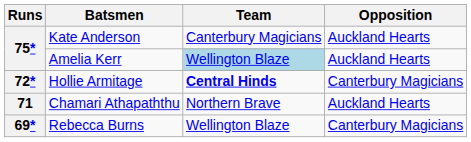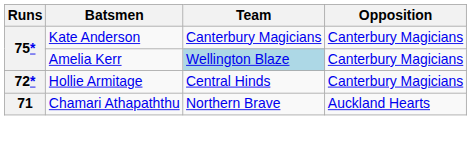Kate Anderson | Opposition: Auckland Hearts -> Canterbury Magicians
Amelia Kerr | Opposition: Auckland Hearts -> Canterbury Magicians
Hollie Armitage | Team: bold -> normal
- row: 69* | Rebecca Burns | Wellington Blaze | Canterbury Magicians
